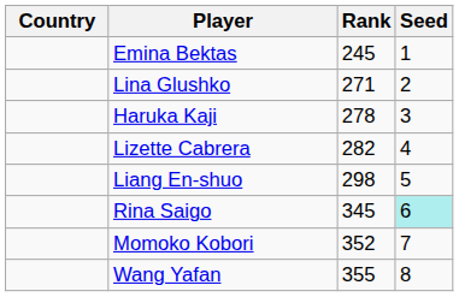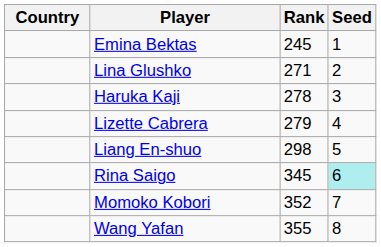Lizette Cabrera | Rank: 282 -> 279
